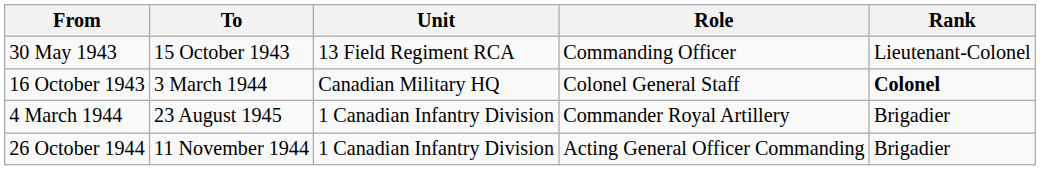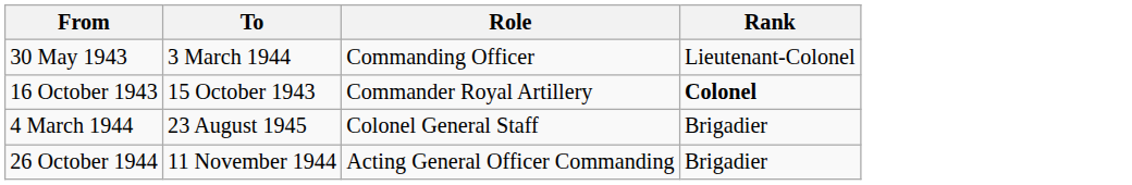- column: Unit | 13 Field Regiment RCA | Canadian Military HQ | 1 Canadian Infantry Division | 1 Canadian Infantry Division
30 May 1943 | To: 15 October 1943 -> 3 March 1944
16 October 1943 | To: 3 March 1944 -> 15 October 1943
16 October 1943 | Role: Colonel General Staff -> Commander Royal Artillery
4 March 1944 | Role: Commander Royal Artillery -> Colonel General Staff
